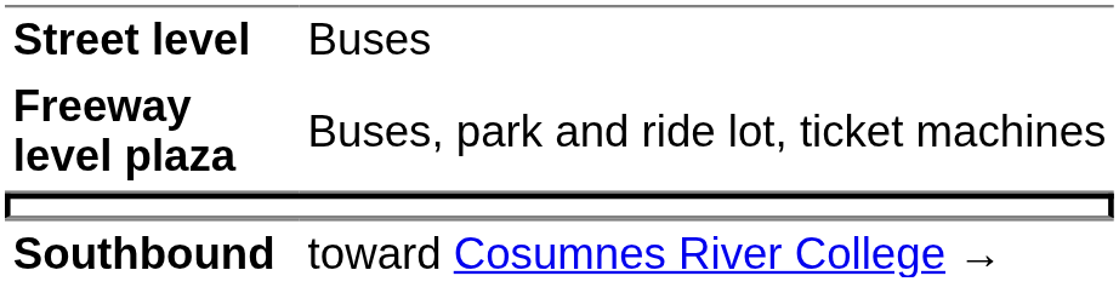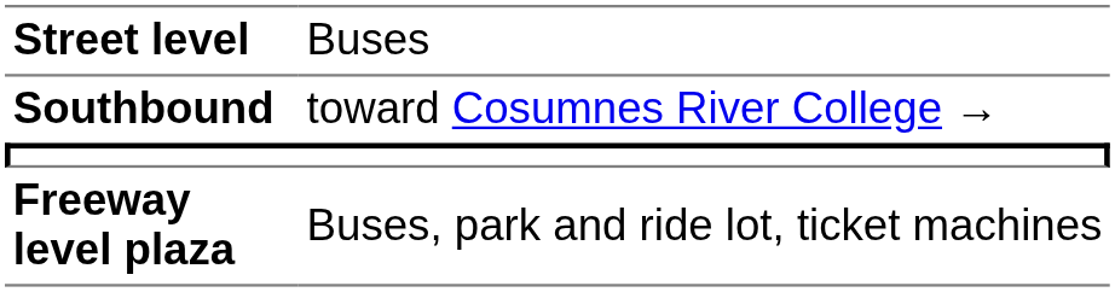rows swapped: Southbound <-> Freeway level plaza
